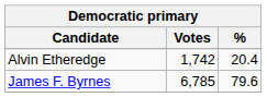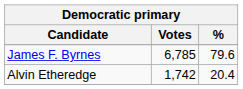rows swapped: James F. Byrnes <-> Alvin Etheredge
